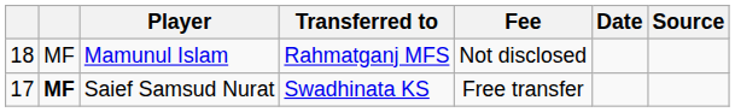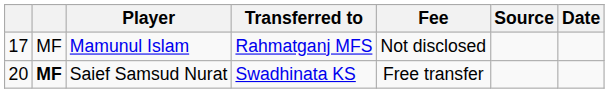columns swapped: Date <-> Source
Mamunul Islam | column 1: 18 -> 17
Saief Samsud Nurat | column 1: 17 -> 20
